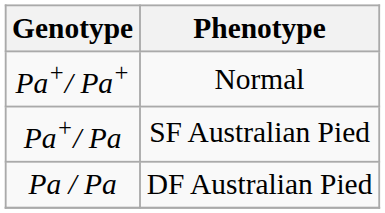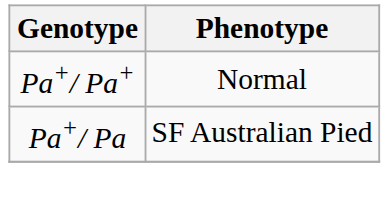- row: Pa / Pa | DF Australian Pied
